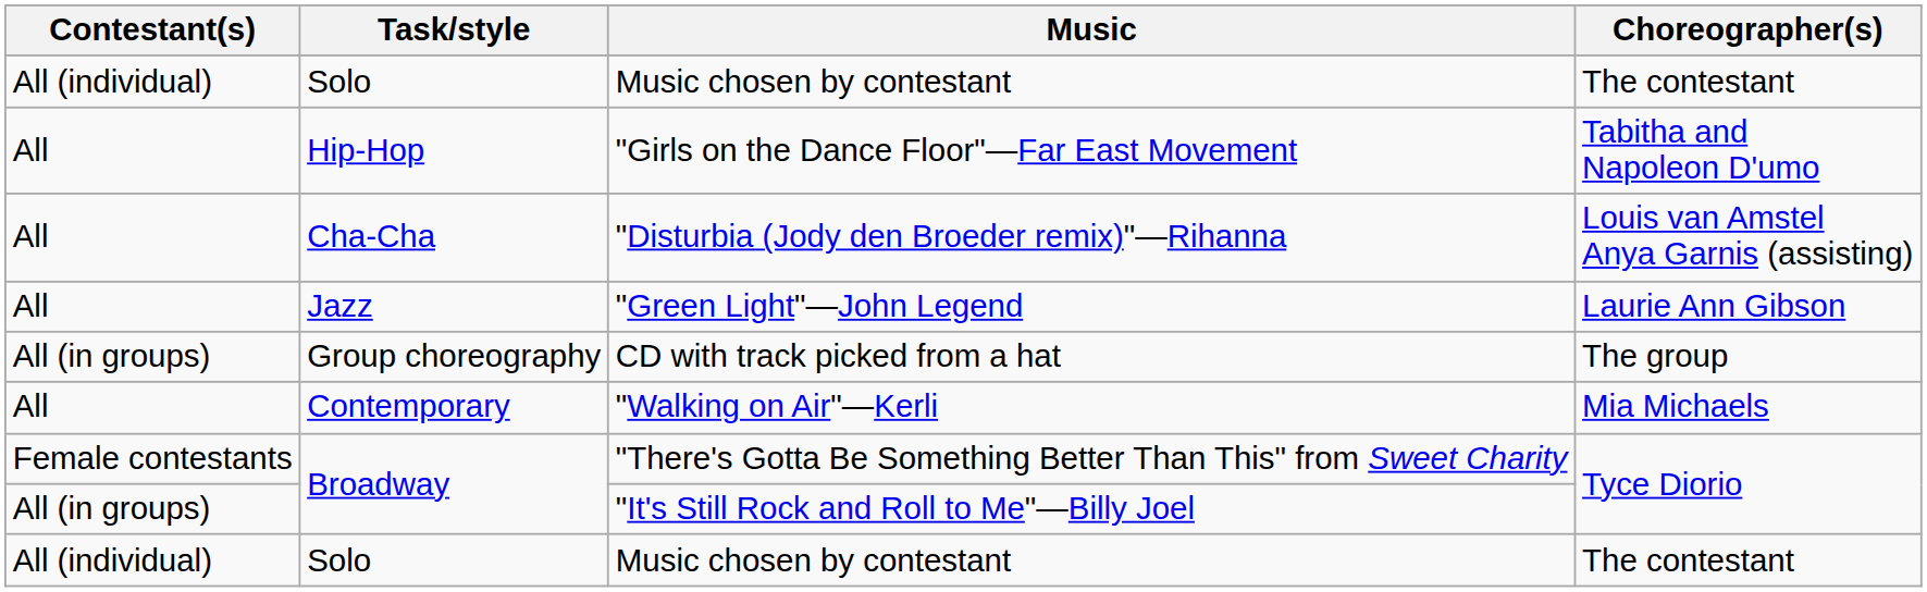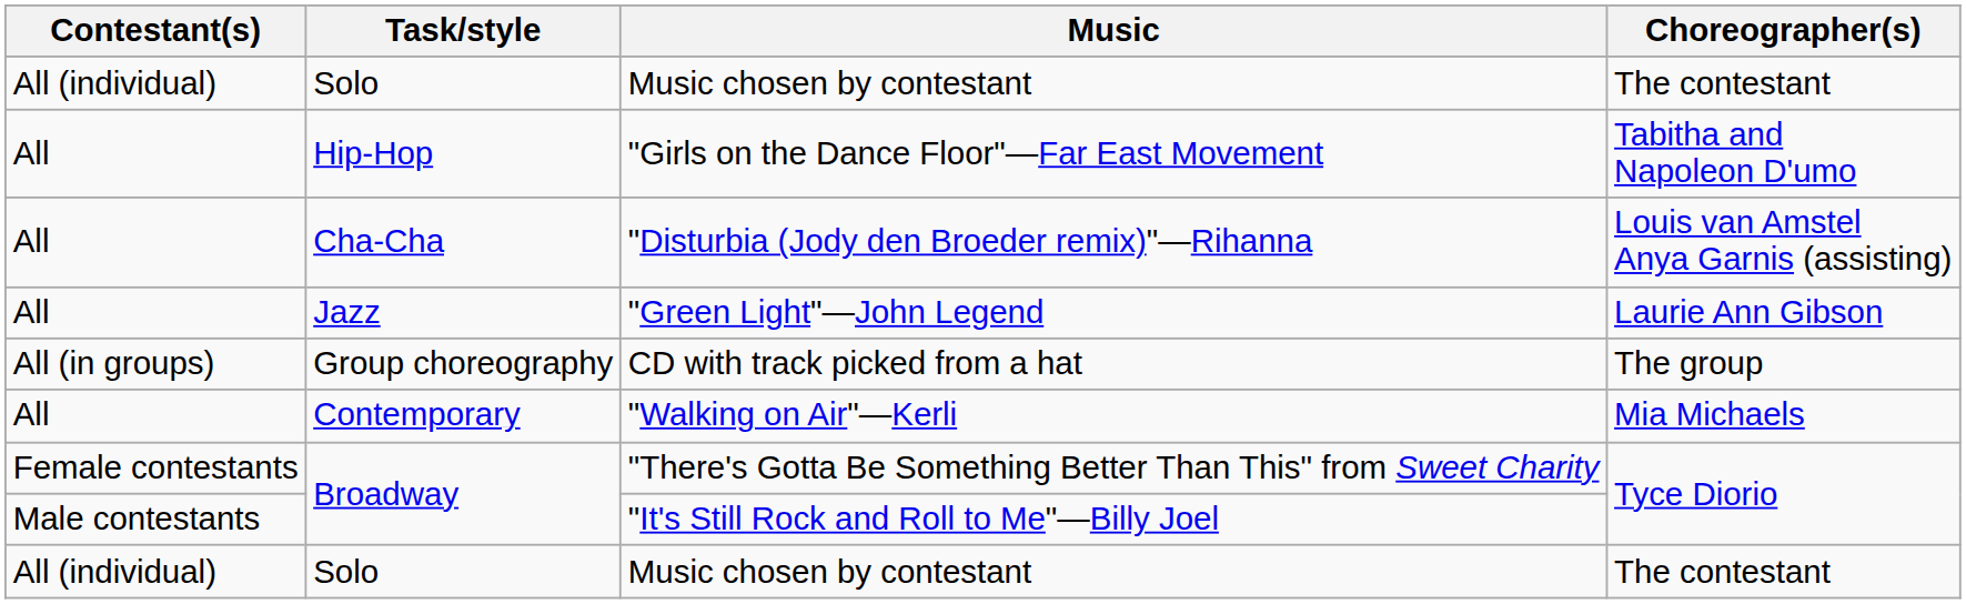"It's Still Rock and Roll to Me"—Billy Joel | Contestant(s): All (in groups) -> Male contestants
